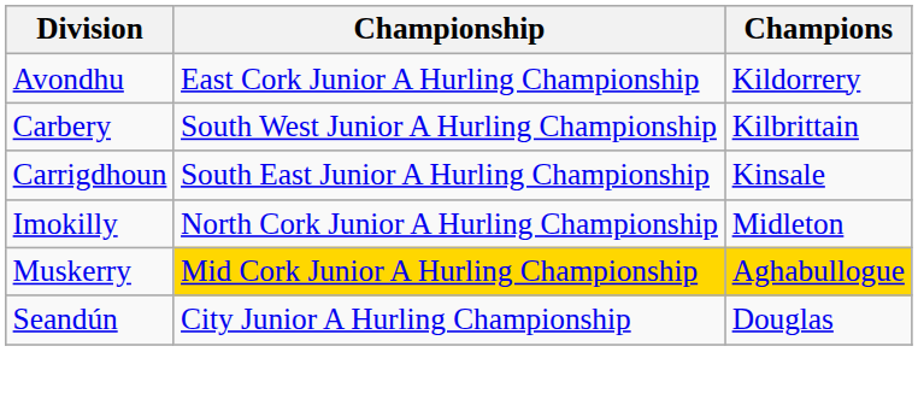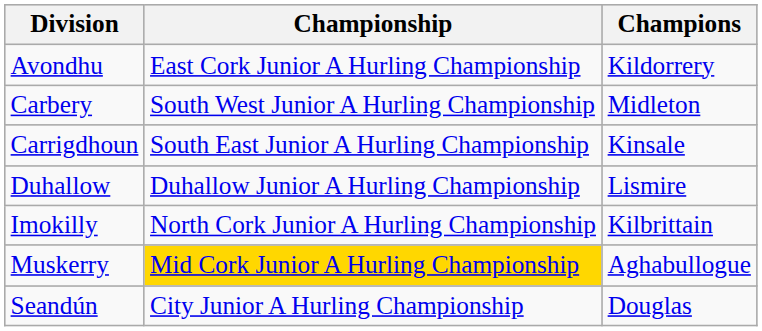Carbery | Champions: Kilbrittain -> Midleton
+ row: Duhallow | Duhallow Junior A Hurling Championship | Lismire
Imokilly | Champions: Midleton -> Kilbrittain
Muskerry | Champions: gold background -> no background
